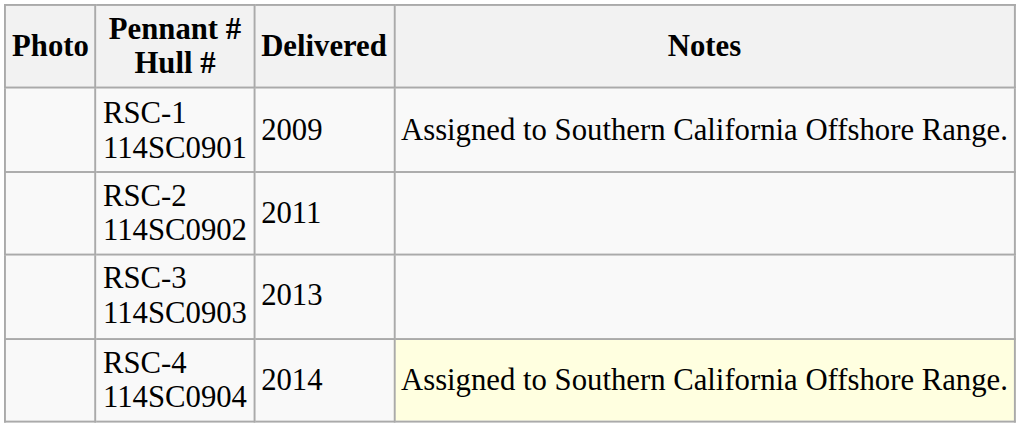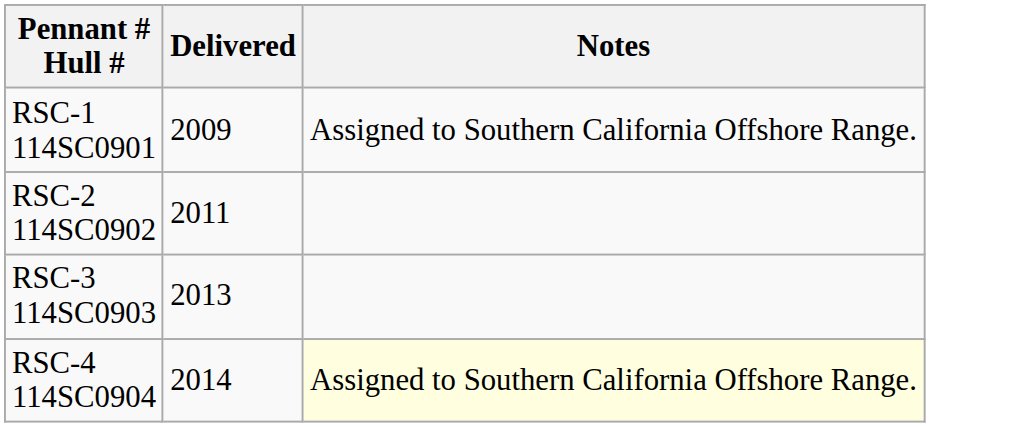- column: Photo
